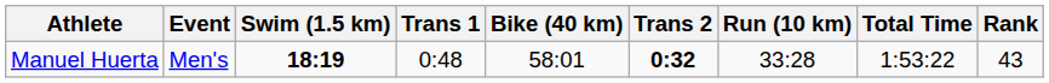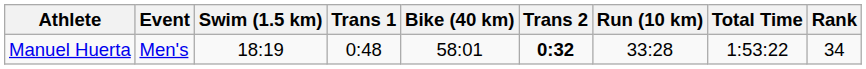Manuel Huerta | Swim (1.5 km): bold -> normal
Manuel Huerta | Rank: 43 -> 34
